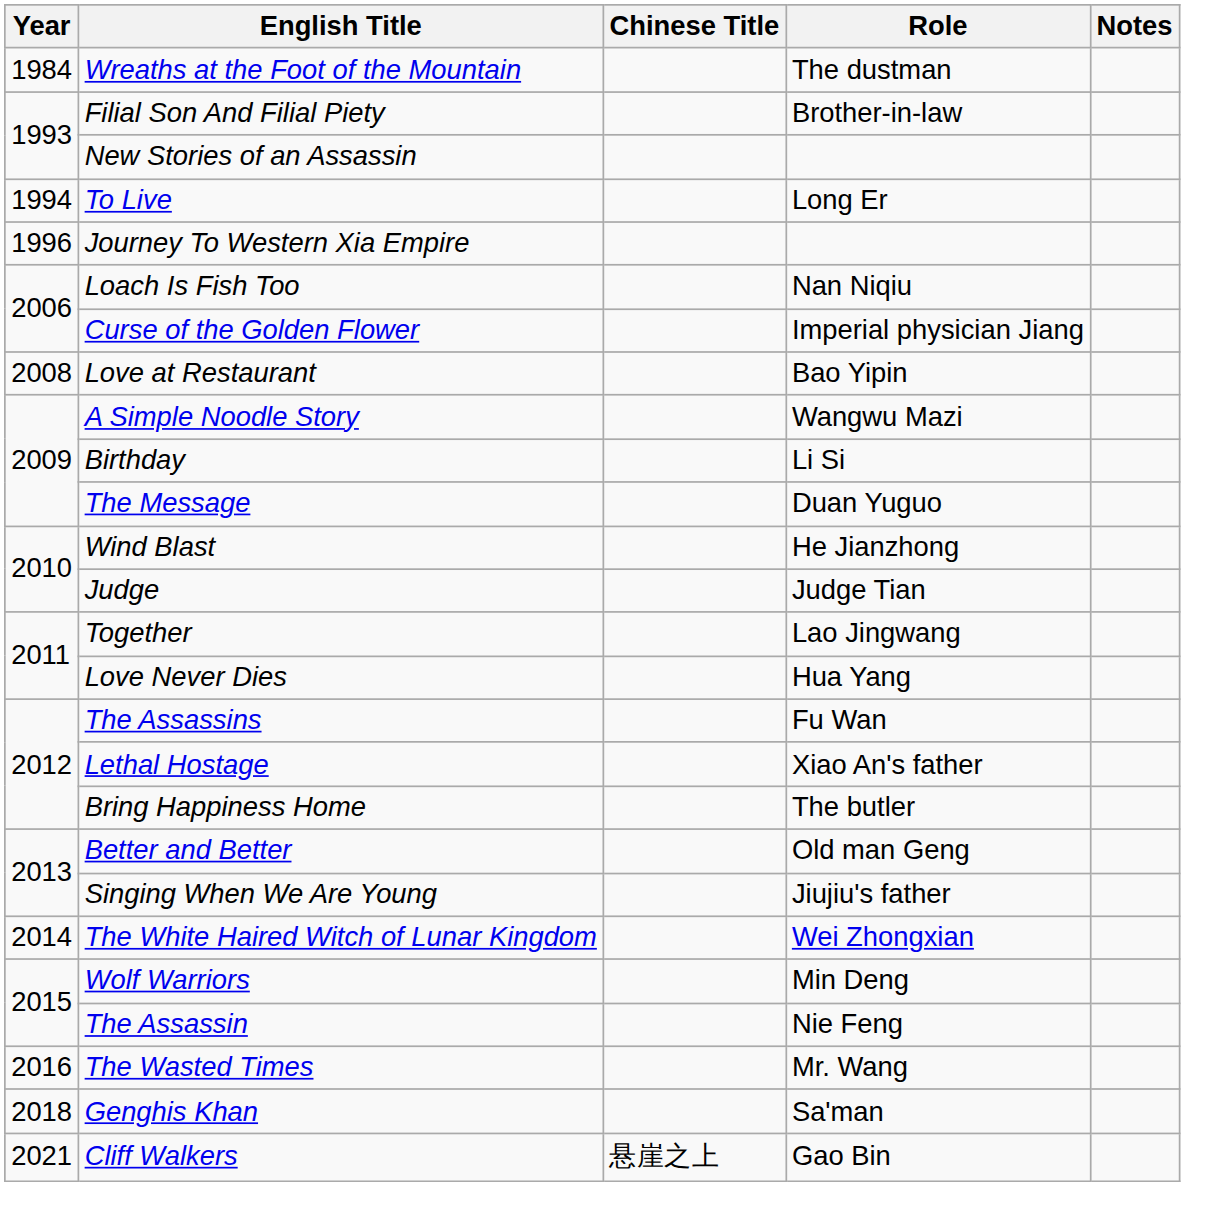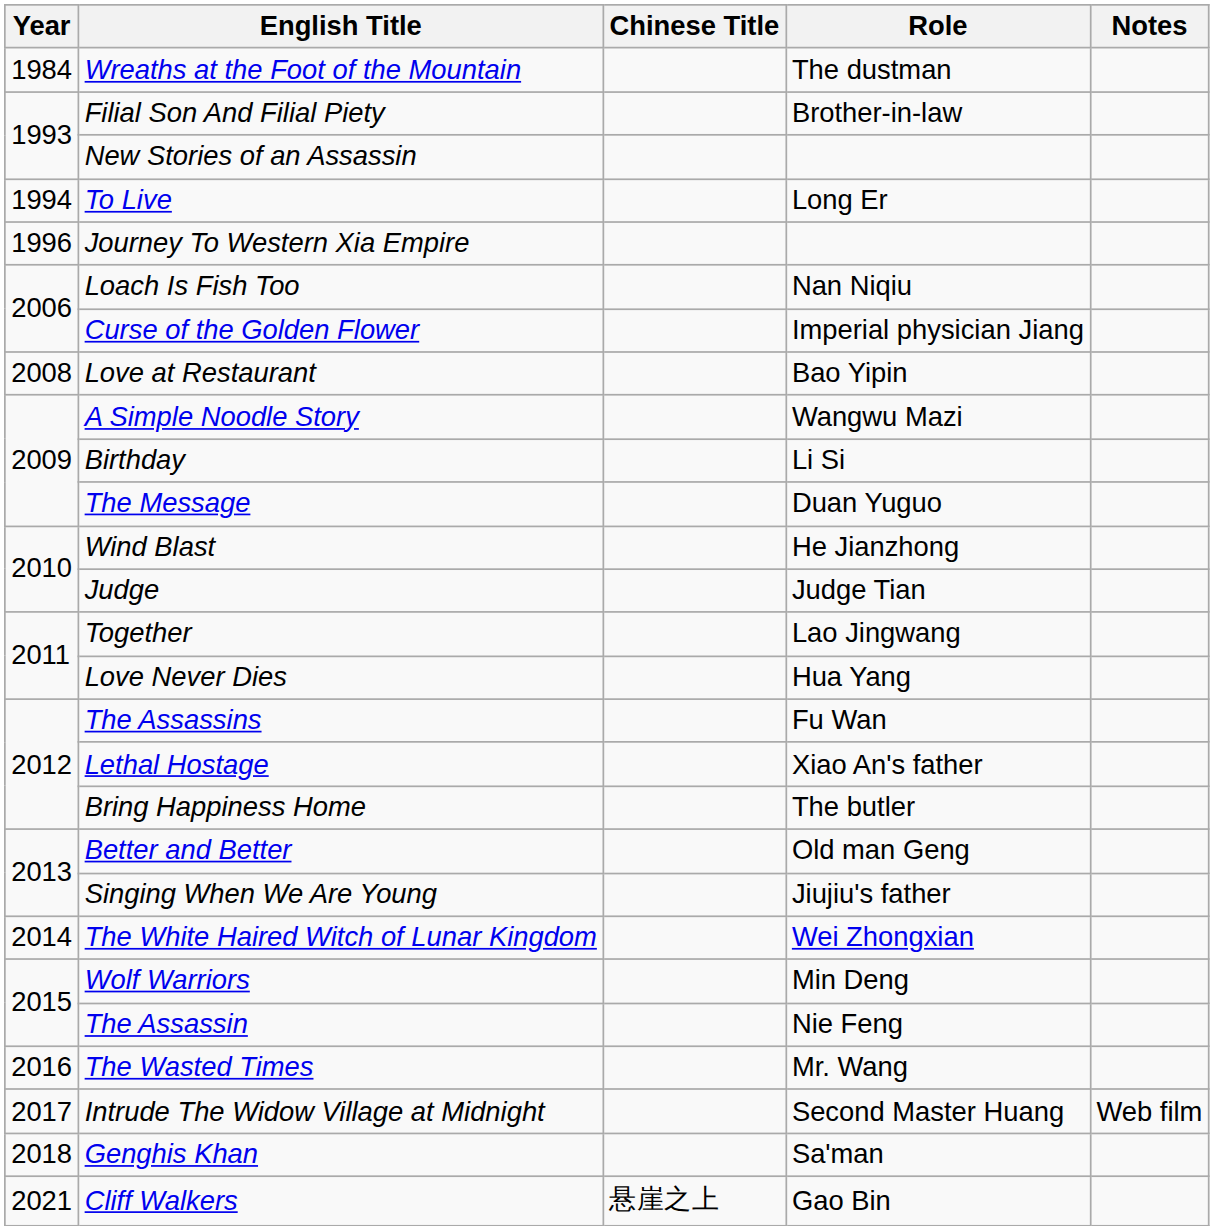+ row: 2017 | Intrude The Widow Village at Midnight | Second Master Huang | Web film
